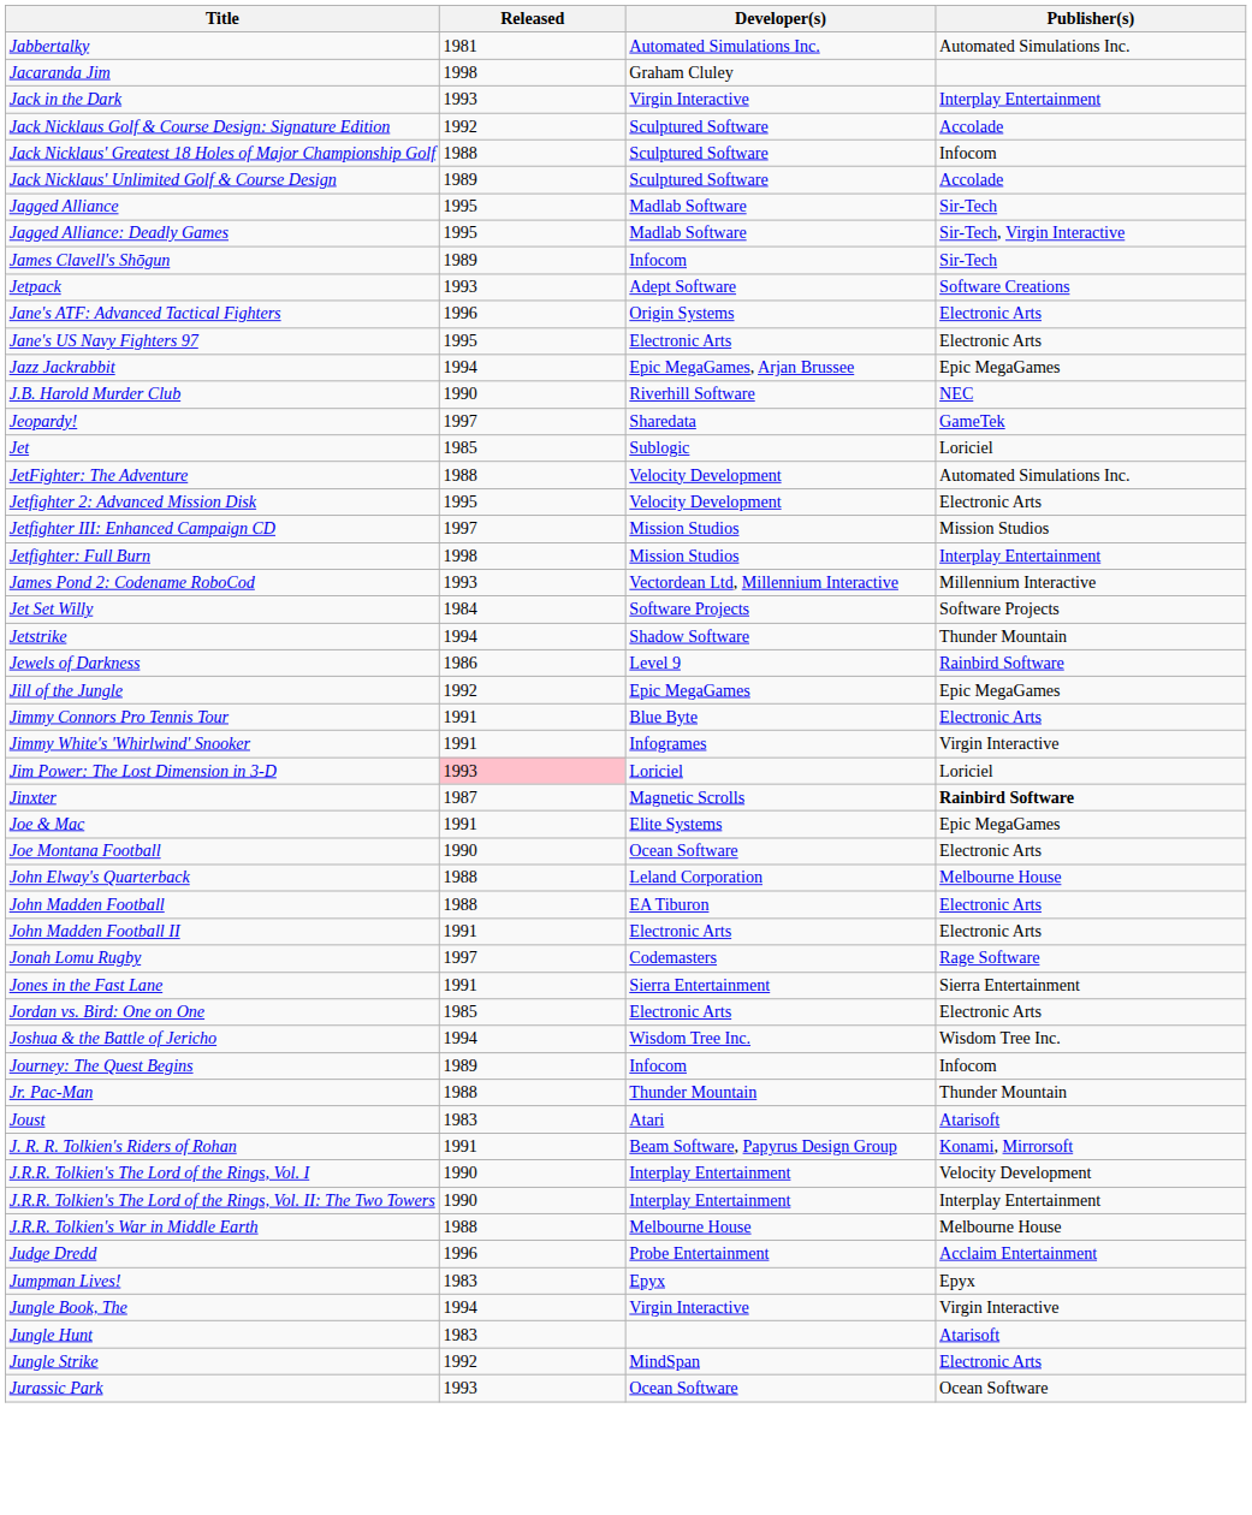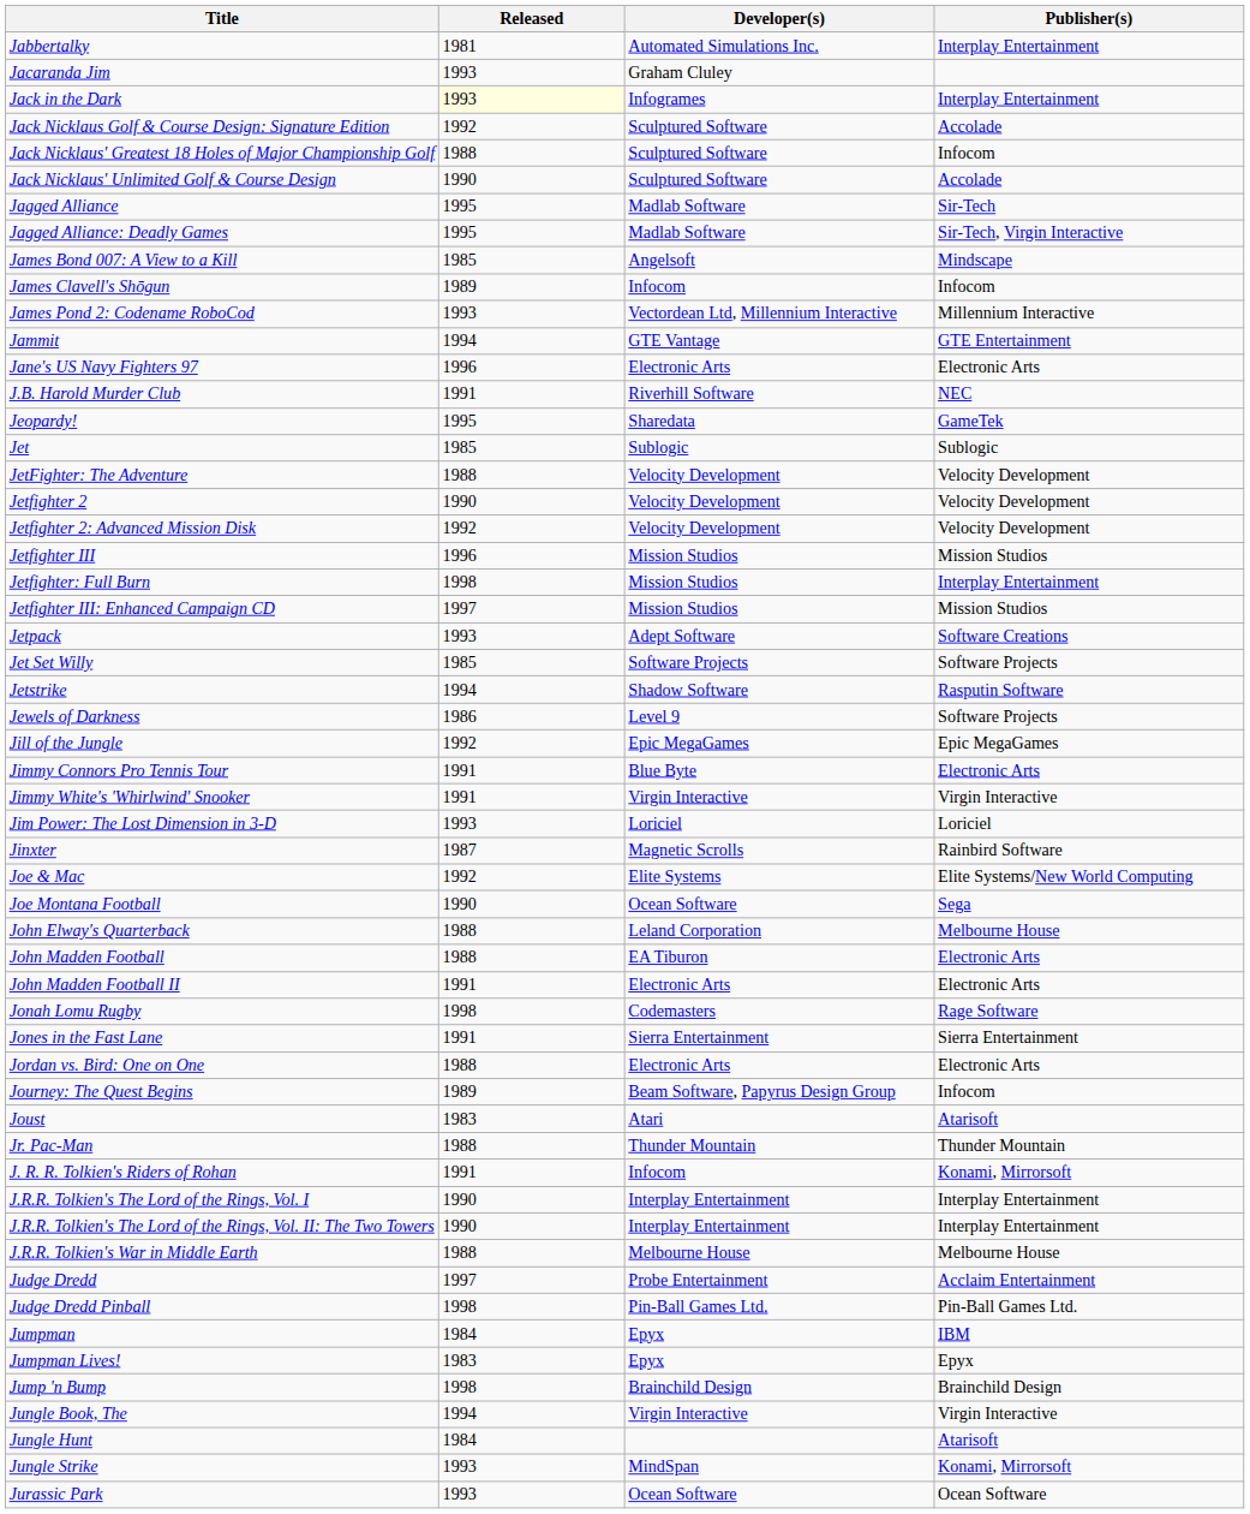Jabbertalky | Publisher(s): Automated Simulations Inc. -> Interplay Entertainment
Jacaranda Jim | Released: 1998 -> 1993
Jack in the Dark | Released: no background -> lightyellow background
Jack in the Dark | Developer(s): Virgin Interactive -> Infogrames
Jack Nicklaus' Unlimited Golf & Course Design | Released: 1989 -> 1990
+ row: James Bond 007: A View to a Kill | 1985 | Angelsoft | Mindscape
James Clavell's Shōgun | Publisher(s): Sir-Tech -> Infocom
rows swapped: James Pond 2: Codename RoboCod <-> Jetpack
+ row: Jammit | 1994 | GTE Vantage | GTE Entertainment
- row: Jane's ATF: Advanced Tactical Fighters | 1996 | Origin Systems | Electronic Arts
Jane's US Navy Fighters 97 | Released: 1995 -> 1996
- row: Jazz Jackrabbit | 1994 | Epic MegaGames, Arjan Brussee | Epic MegaGames
J.B. Harold Murder Club | Released: 1990 -> 1991
Jeopardy! | Released: 1997 -> 1995
Jet | Publisher(s): Loriciel -> Sublogic
JetFighter: The Adventure | Publisher(s): Automated Simulations Inc. -> Velocity Development
+ row: Jetfighter 2 | 1990 | Velocity Development | Velocity Development
Jetfighter 2: Advanced Mission Disk | Released: 1995 -> 1992
Jetfighter 2: Advanced Mission Disk | Publisher(s): Electronic Arts -> Velocity Development
+ row: Jetfighter III | 1996 | Mission Studios | Mission Studios
rows swapped: Jetfighter III: Enhanced Campaign CD <-> Jetfighter: Full Burn
Jet Set Willy | Released: 1984 -> 1985
Jetstrike | Publisher(s): Thunder Mountain -> Rasputin Software
Jewels of Darkness | Publisher(s): Rainbird Software -> Software Projects
Jimmy White's 'Whirlwind' Snooker | Developer(s): Infogrames -> Virgin Interactive
Jim Power: The Lost Dimension in 3-D | Released: pink background -> no background
Jinxter | Publisher(s): bold -> normal
Joe & Mac | Released: 1991 -> 1992
Joe & Mac | Publisher(s): Epic MegaGames -> Elite Systems/New World Computing
Joe Montana Football | Publisher(s): Electronic Arts -> Sega
Jonah Lomu Rugby | Released: 1997 -> 1998
Jordan vs. Bird: One on One | Released: 1985 -> 1988
- row: Joshua & the Battle of Jericho | 1994 | Wisdom Tree Inc. | Wisdom Tree Inc.
Journey: The Quest Begins | Developer(s): Infocom -> Beam Software, Papyrus Design Group
rows swapped: Joust <-> Jr. Pac-Man
J. R. R. Tolkien's Riders of Rohan | Developer(s): Beam Software, Papyrus Design Group -> Infocom
J.R.R. Tolkien's The Lord of the Rings, Vol. I | Publisher(s): Velocity Development -> Interplay Entertainment
Judge Dredd | Released: 1996 -> 1997
+ row: Judge Dredd Pinball | 1998 | Pin-Ball Games Ltd. | Pin-Ball Games Ltd.
+ row: Jumpman | 1984 | Epyx | IBM
+ row: Jump 'n Bump | 1998 | Brainchild Design | Brainchild Design
Jungle Hunt | Released: 1983 -> 1984
Jungle Strike | Released: 1992 -> 1993
Jungle Strike | Publisher(s): Electronic Arts -> Konami, Mirrorsoft
